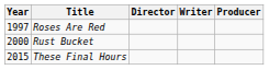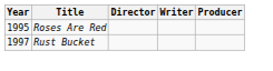Roses Are Red | Year: 1997 -> 1995
Rust Bucket | Year: 2000 -> 1997
- row: 2015 | These Final Hours
